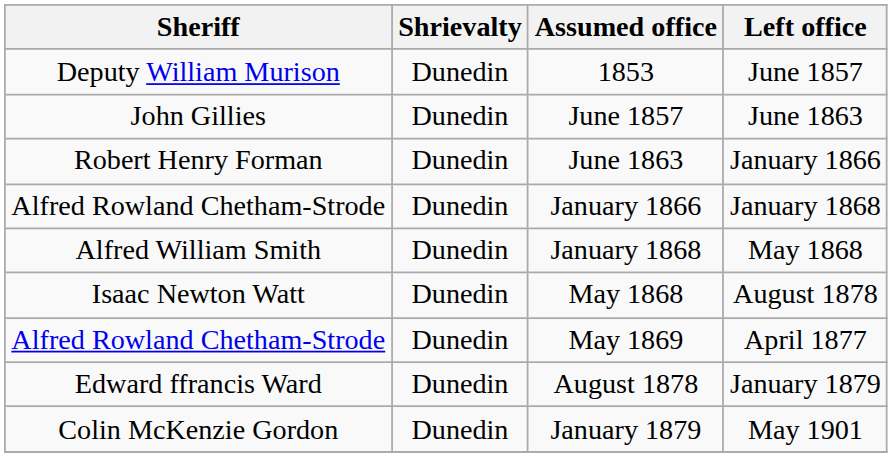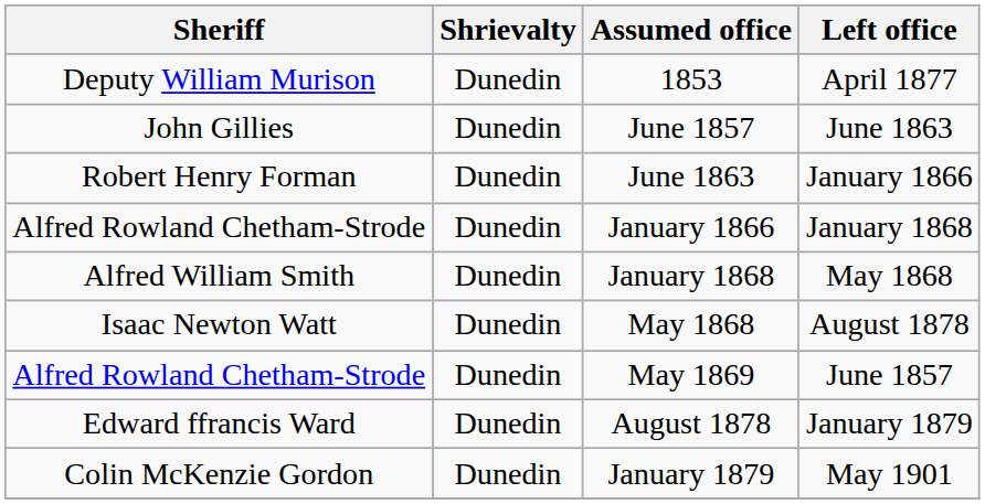1853 | Left office: June 1857 -> April 1877
May 1869 | Left office: April 1877 -> June 1857
